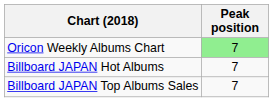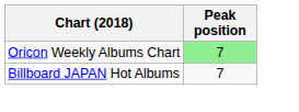- row: Billboard JAPAN Top Albums Sales | 7
